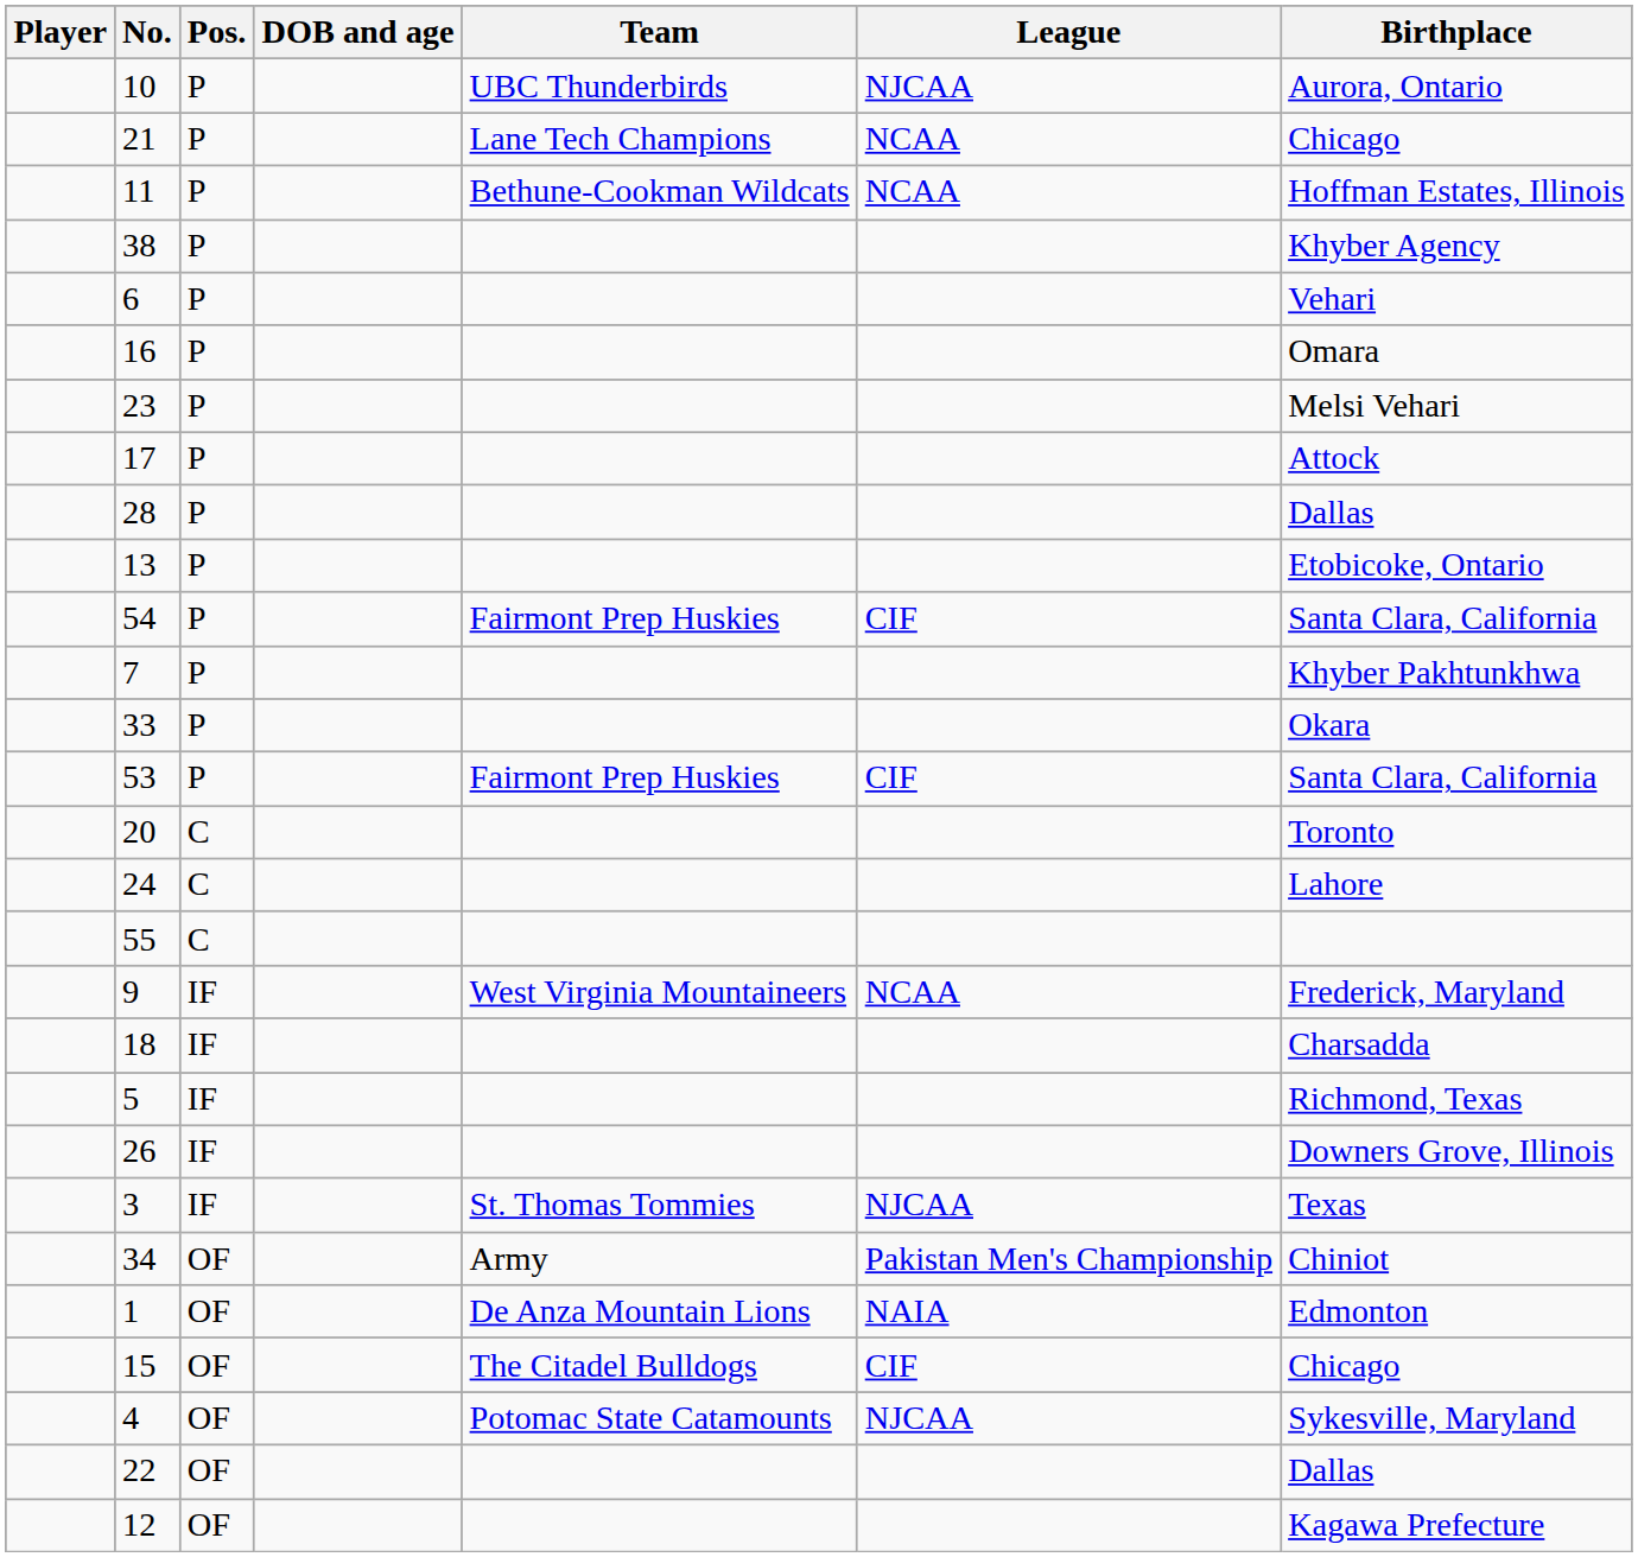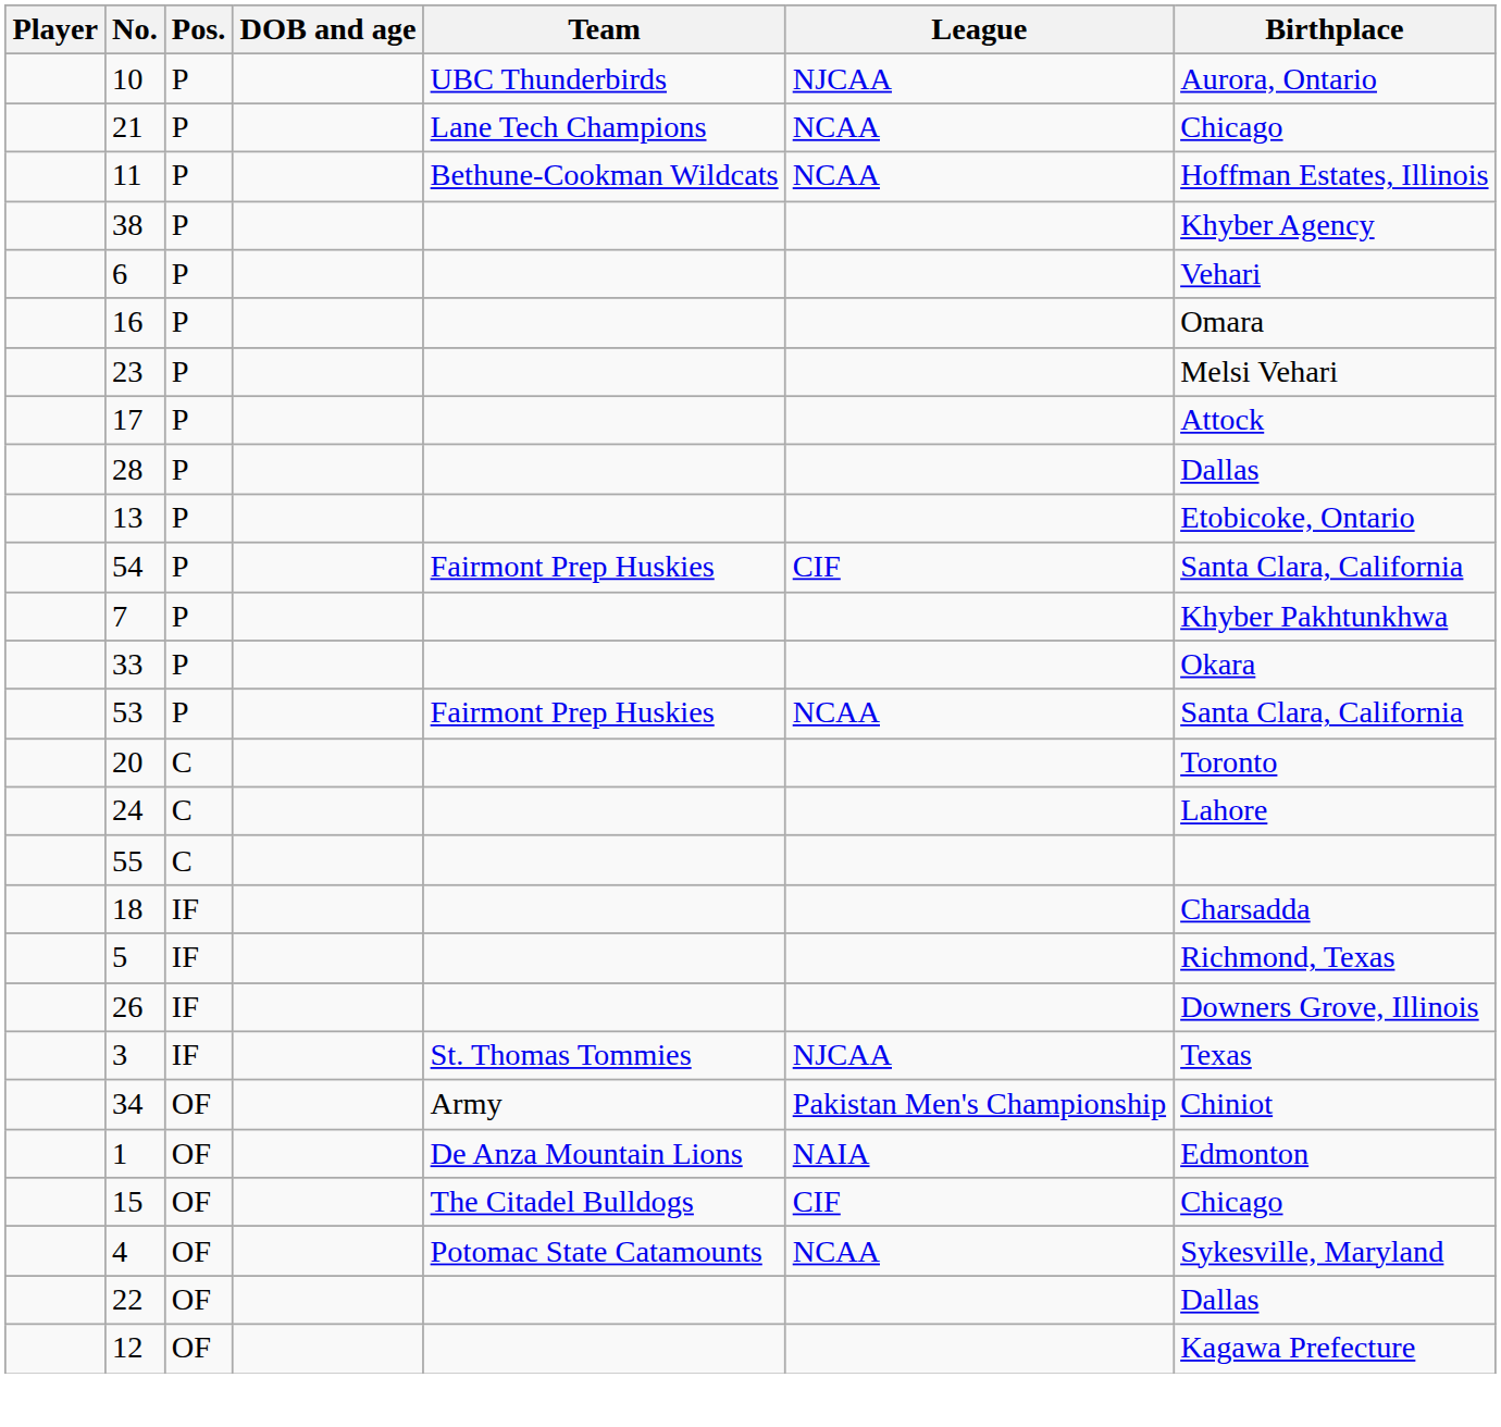53 | League: CIF -> NCAA
- row: 9 | IF | West Virginia Mountaineers | NCAA | Frederick, Maryland
4 | League: NJCAA -> NCAA
